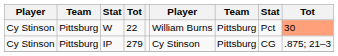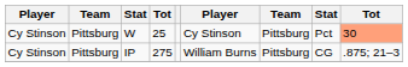W | column 4: 22 -> 25
W | column 6: William Burns -> Cy Stinson
IP | column 4: 279 -> 275
IP | column 6: Cy Stinson -> William Burns
